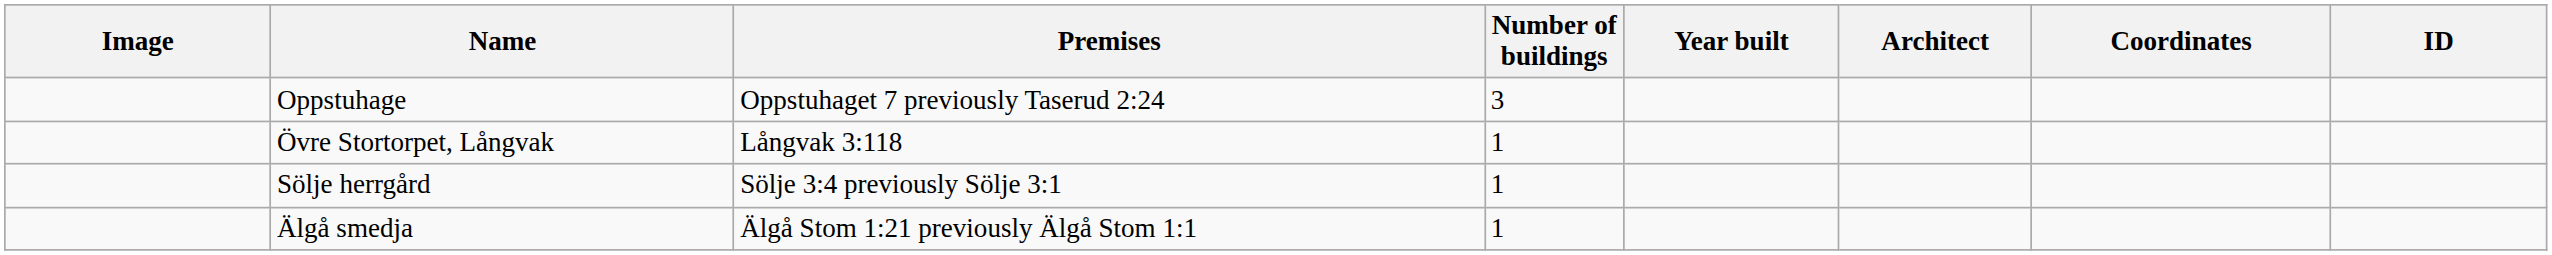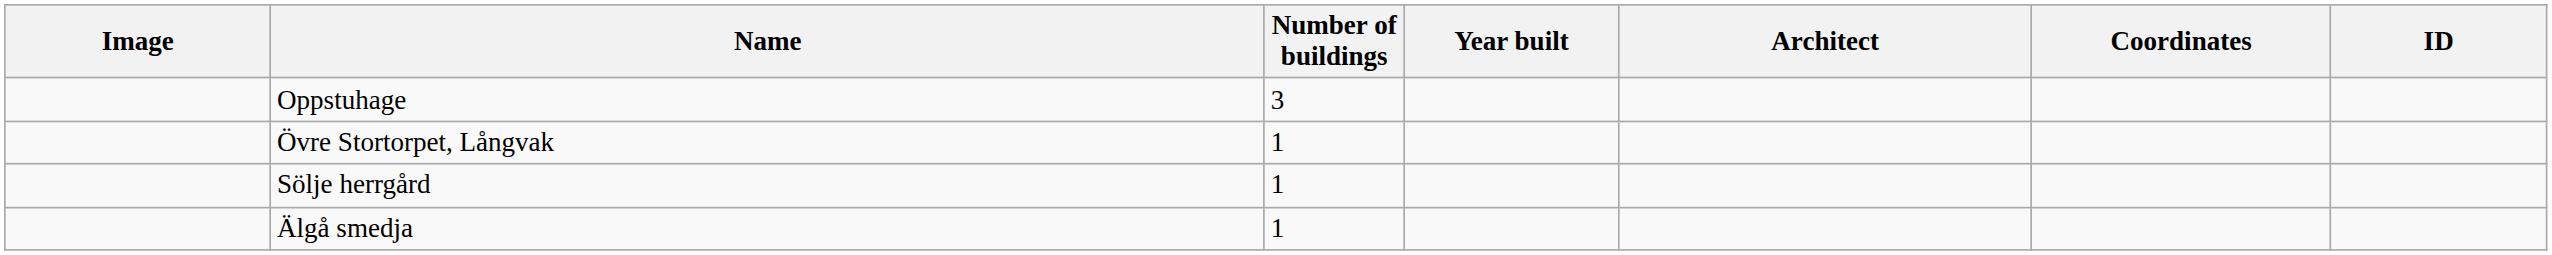- column: Premises | Oppstuhaget 7 previously Taserud 2:24 | Långvak 3:118 | Sölje 3:4 previously Sölje 3:1 | Älgå Stom 1:21 previously Älgå Stom 1:1
